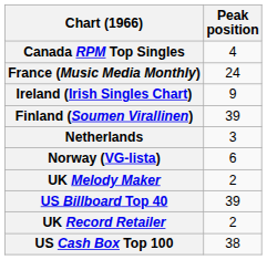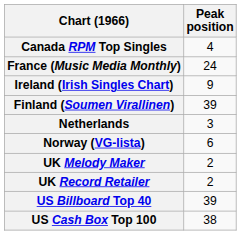rows swapped: UK Record Retailer <-> US Billboard Top 40
